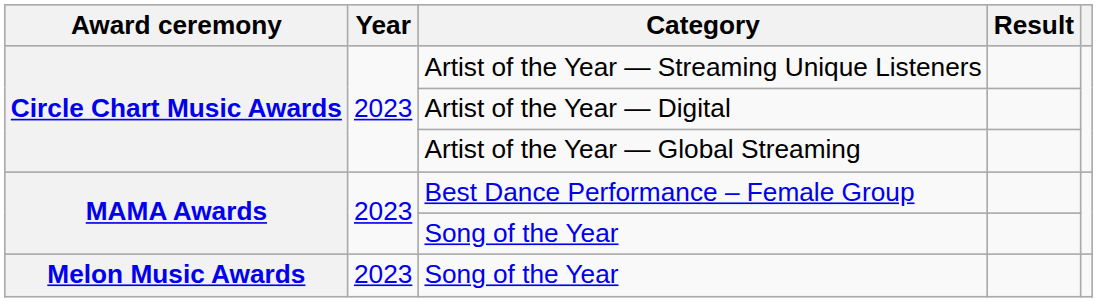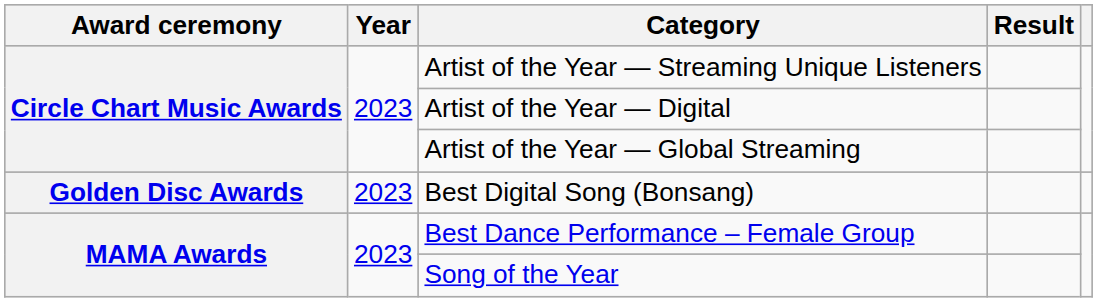+ row: Golden Disc Awards | 2023 | Best Digital Song (Bonsang)
- row: Melon Music Awards | 2023 | Song of the Year
